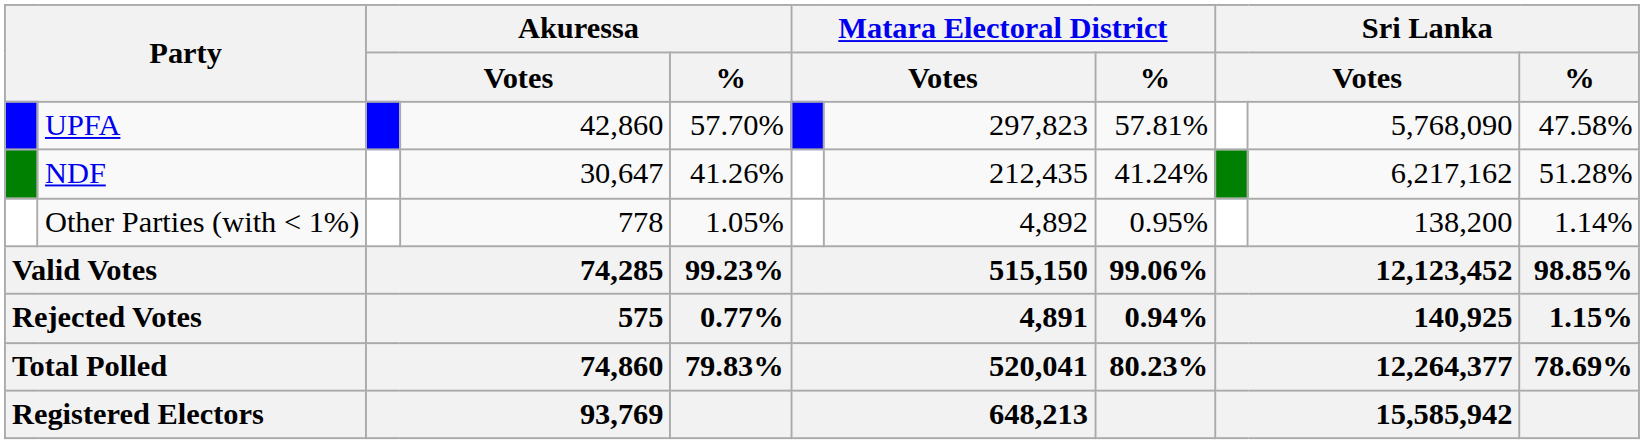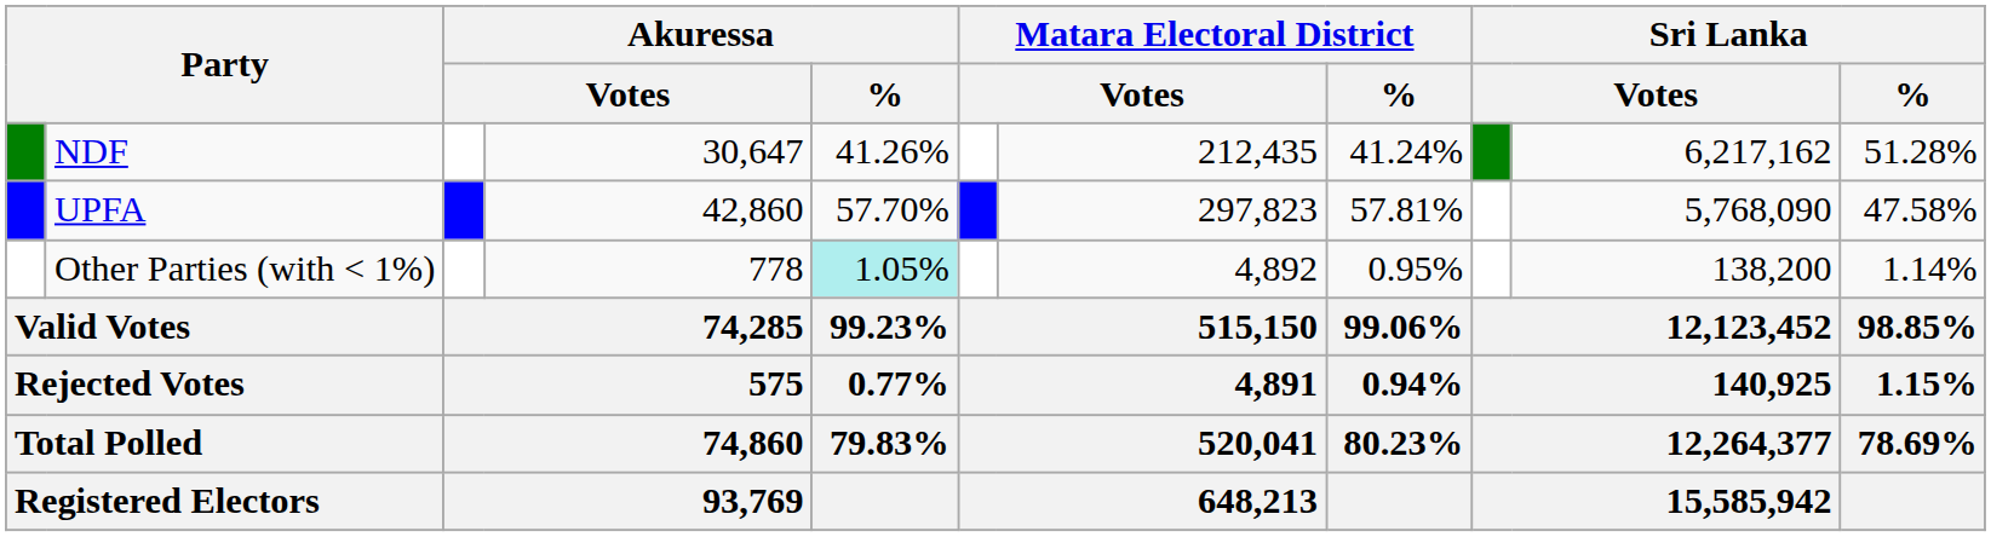rows swapped: UPFA <-> NDF
Other Parties (with < 1%) | Akuressa / %: no background -> paleturquoise background
